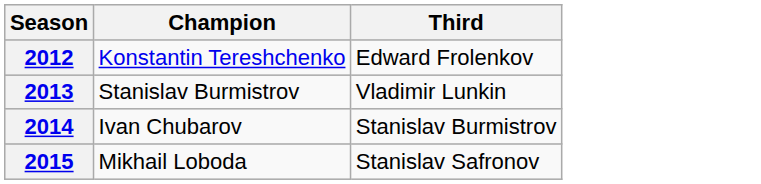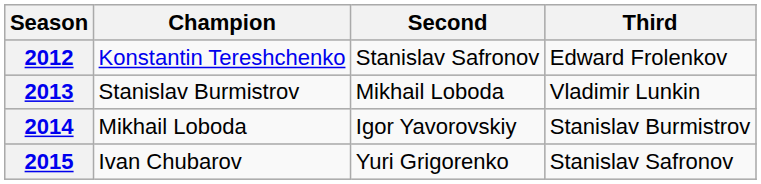+ column: Second | Stanislav Safronov | Mikhail Loboda | Igor Yavorovskiy | Yuri Grigorenko
2014 | Champion: Ivan Chubarov -> Mikhail Loboda
2015 | Champion: Mikhail Loboda -> Ivan Chubarov
